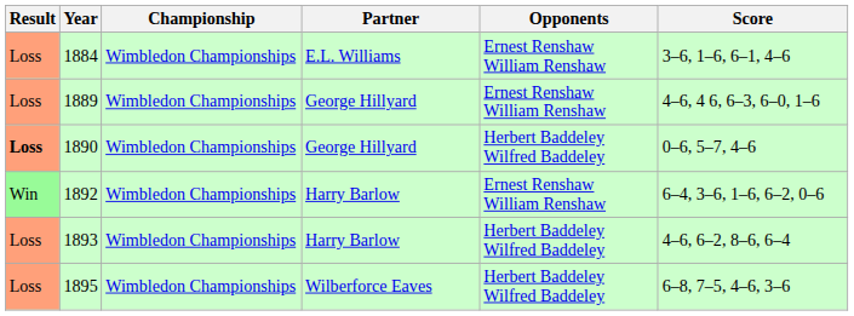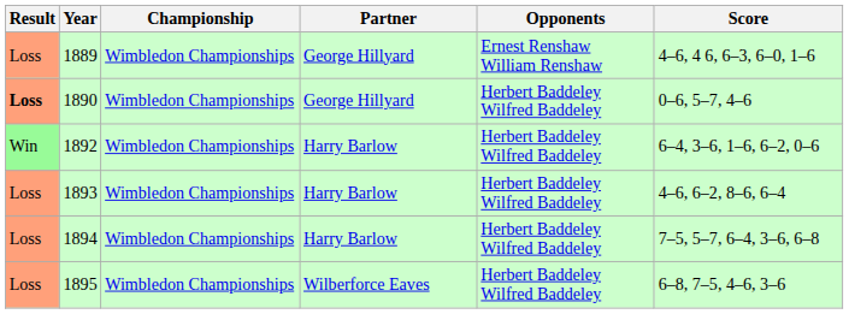- row: Loss | 1884 | Wimbledon Championships | E.L. Williams | Ernest Renshaw William Renshaw | 3–6, 1–6, 6–1, 4–6
1892 | Opponents: Ernest Renshaw William Renshaw -> Herbert Baddeley Wilfred Baddeley
+ row: Loss | 1894 | Wimbledon Championships | Harry Barlow | Herbert Baddeley Wilfred Baddeley | 7–5, 5–7, 6–4, 3–6, 6–8
